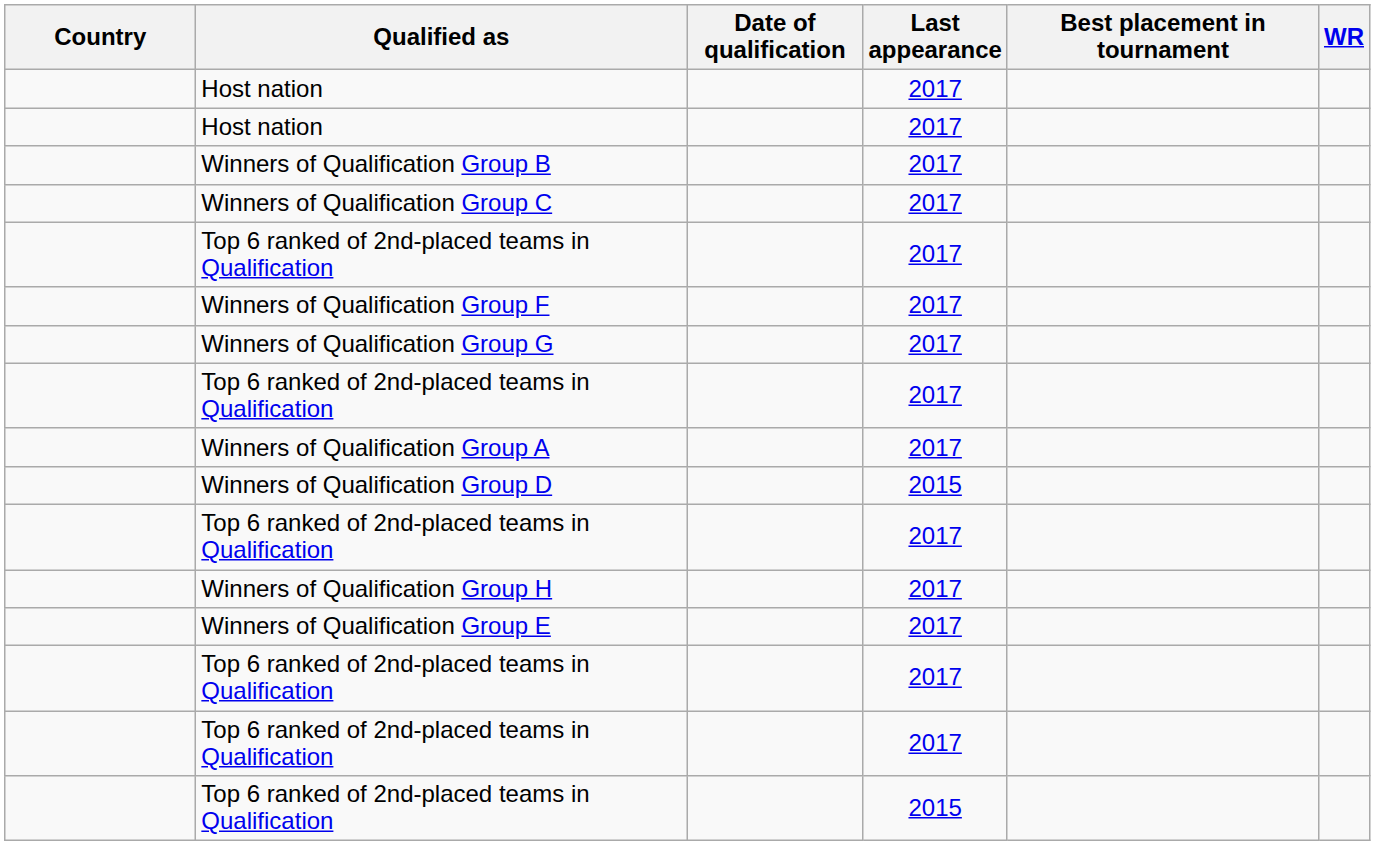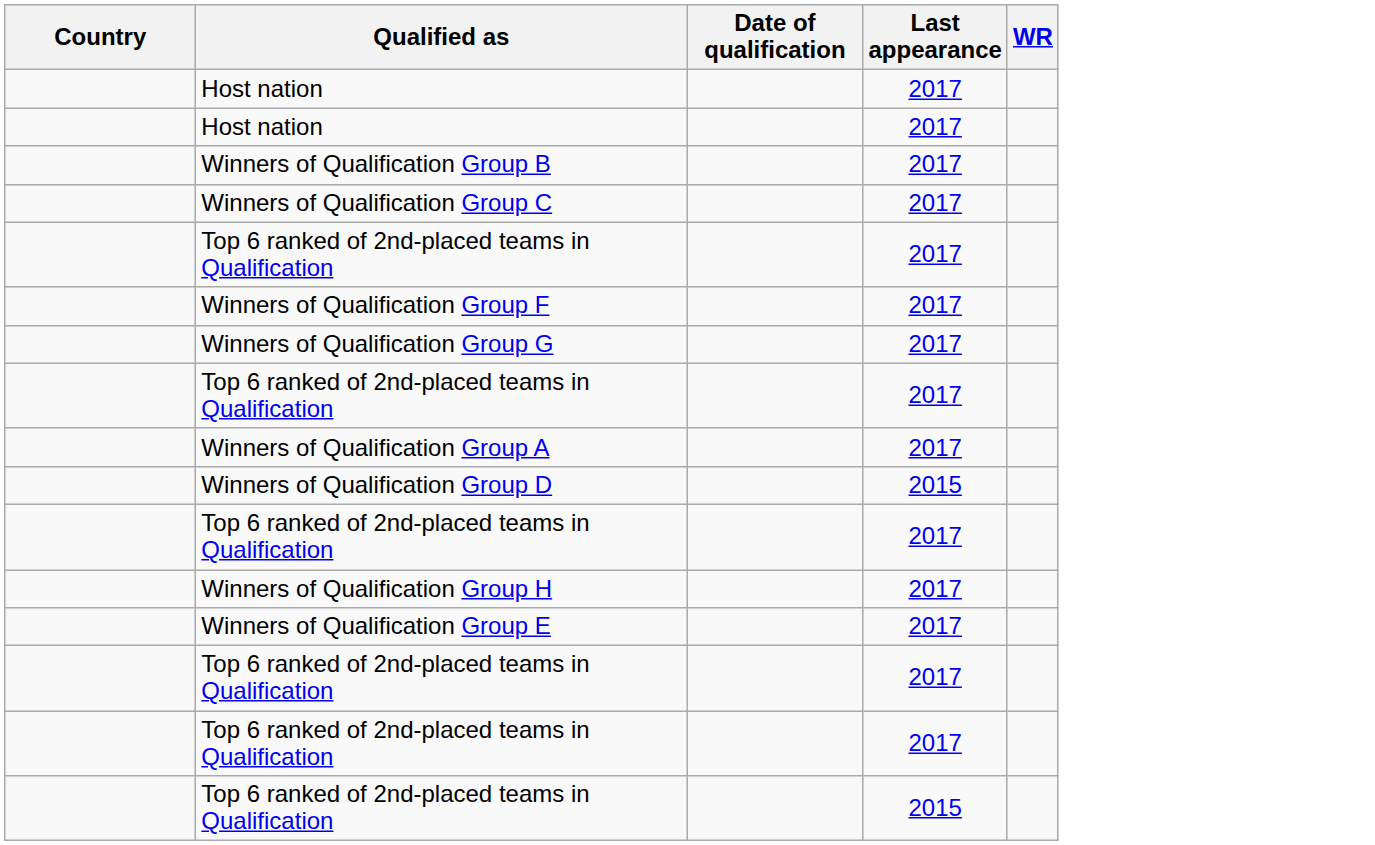- column: Best placement in tournament
